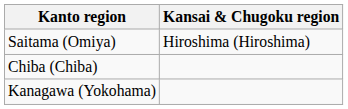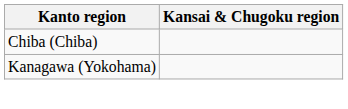- row: Saitama (Omiya) | Hiroshima (Hiroshima)
